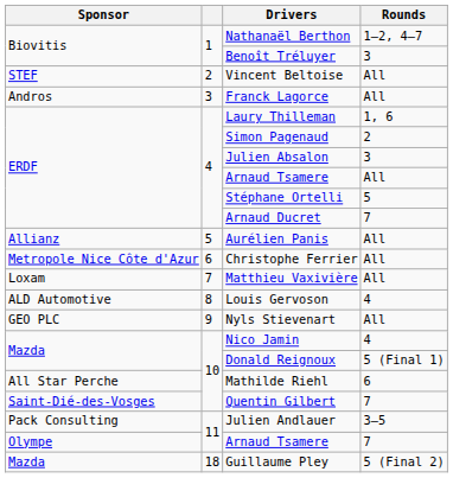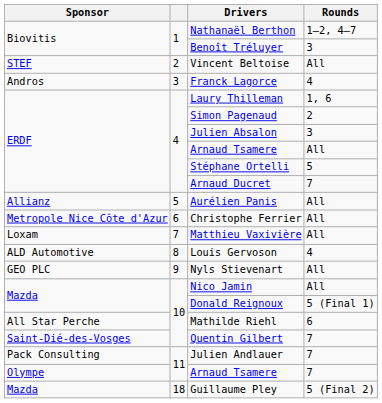Franck Lagorce | Rounds: All -> 4
Nico Jamin | Rounds: 4 -> All
Julien Andlauer | Rounds: 3–5 -> 7
